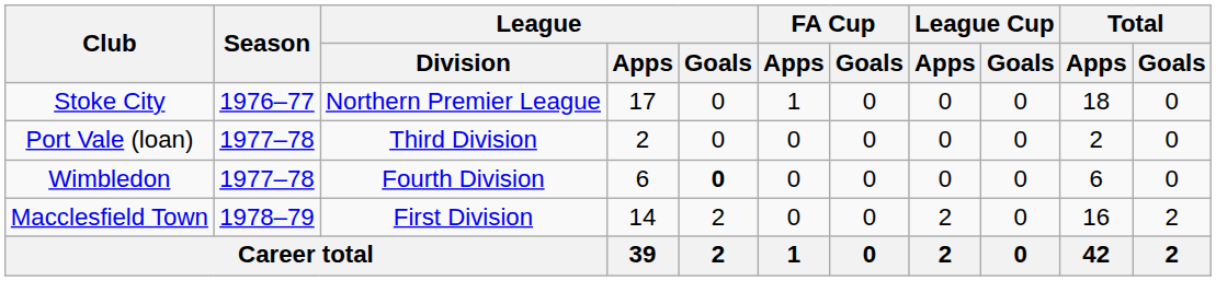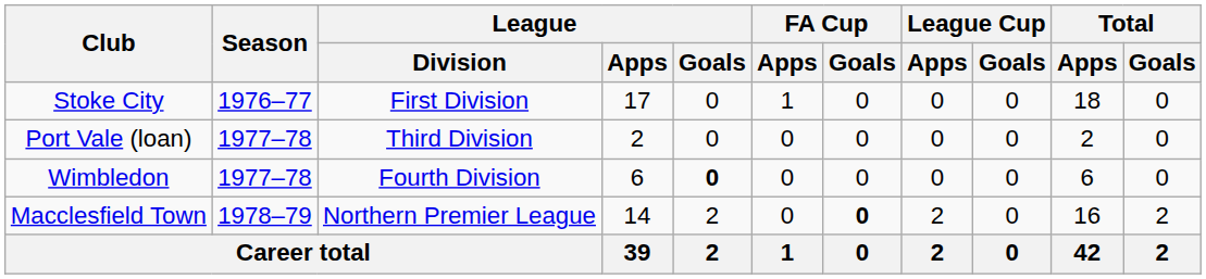Stoke City | League / Division: Northern Premier League -> First Division
Macclesfield Town | League / Division: First Division -> Northern Premier League
Macclesfield Town | FA Cup / Goals: normal -> bold
